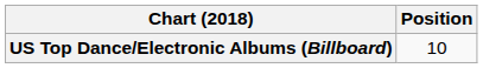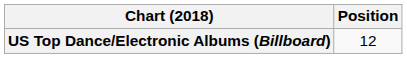US Top Dance/Electronic Albums (Billboard) | Position: 10 -> 12
